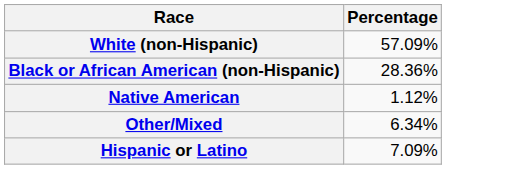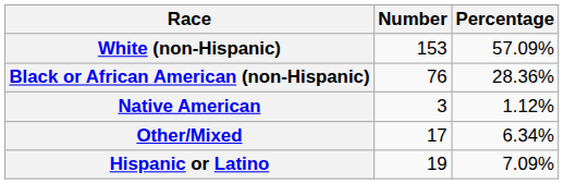+ column: Number | 153 | 76 | 3 | 17 | 19
